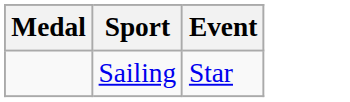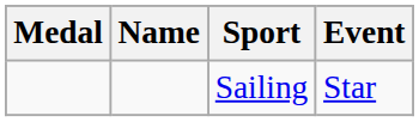+ column: Name
